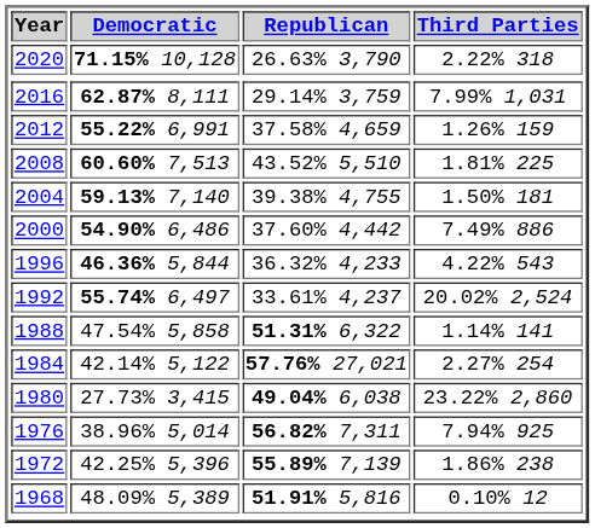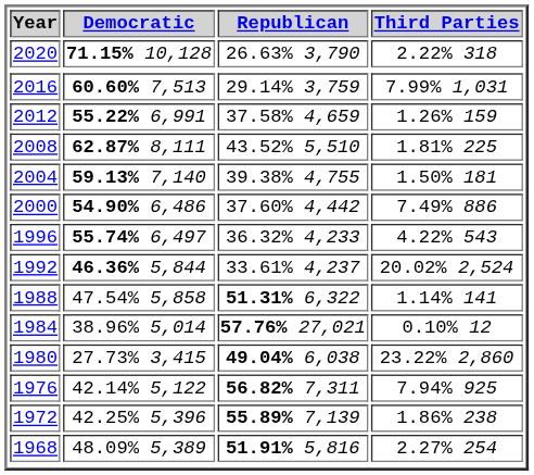2016 | Democratic: 62.87% 8,111 -> 60.60% 7,513
2008 | Democratic: 60.60% 7,513 -> 62.87% 8,111
1996 | Democratic: 46.36% 5,844 -> 55.74% 6,497
1992 | Democratic: 55.74% 6,497 -> 46.36% 5,844
1984 | Democratic: 42.14% 5,122 -> 38.96% 5,014
1984 | Third Parties: 2.27% 254 -> 0.10% 12
1976 | Democratic: 38.96% 5,014 -> 42.14% 5,122
1968 | Third Parties: 0.10% 12 -> 2.27% 254
